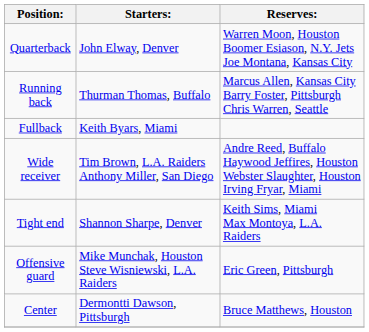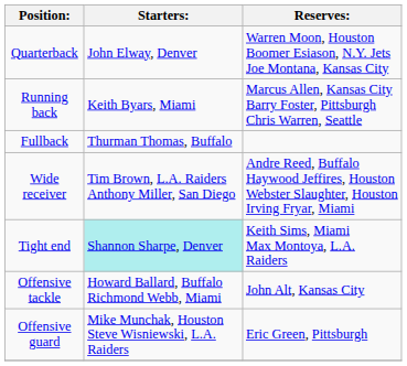Running back | Starters:: Thurman Thomas, Buffalo -> Keith Byars, Miami
Fullback | Starters:: Keith Byars, Miami -> Thurman Thomas, Buffalo
Tight end | Starters:: no background -> paleturquoise background
+ row: Offensive tackle | Howard Ballard, Buffalo Richmond Webb, Miami | John Alt, Kansas City
- row: Center | Dermontti Dawson, Pittsburgh | Bruce Matthews, Houston
